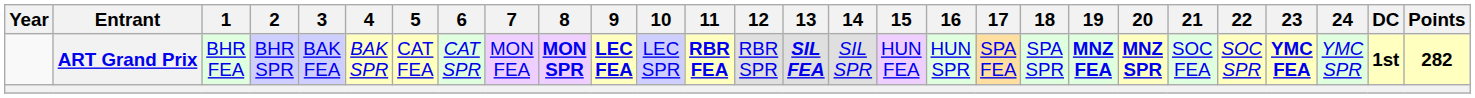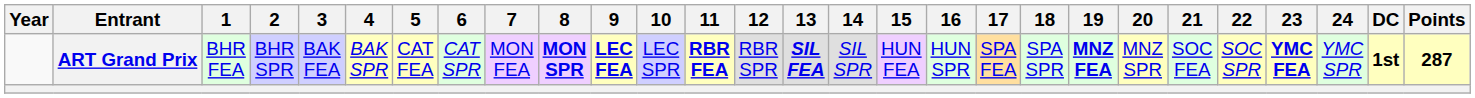ART Grand Prix | 20: bold -> normal
ART Grand Prix | Points: 282 -> 287
